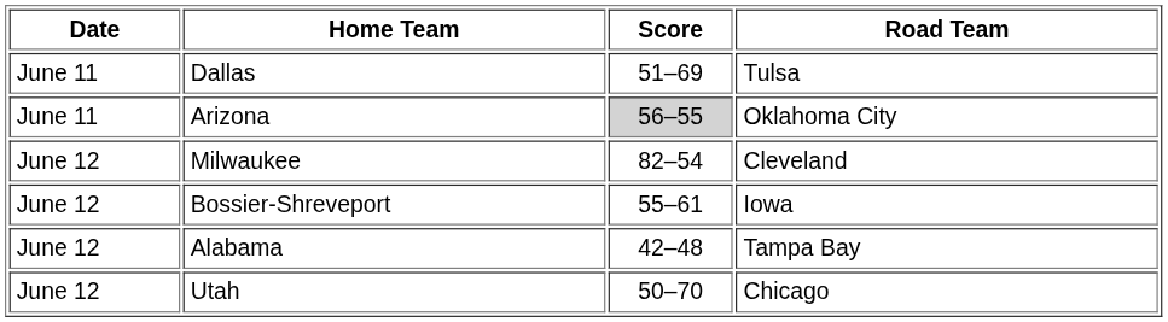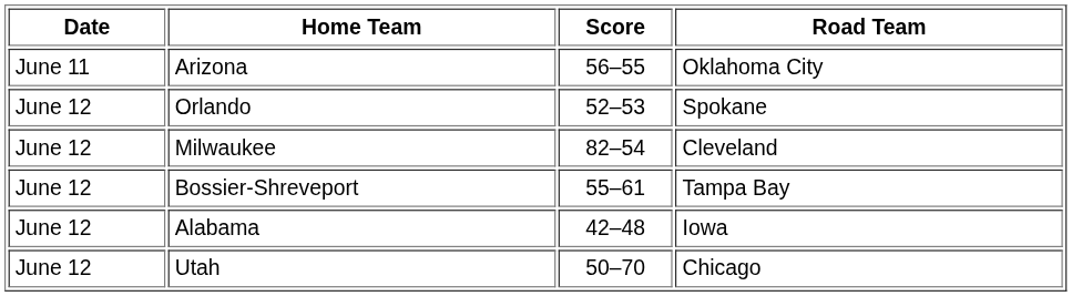- row: June 11 | Dallas | 51–69 | Tulsa
Arizona | Score: lightgrey background -> no background
+ row: June 12 | Orlando | 52–53 | Spokane
Bossier-Shreveport | Road Team: Iowa -> Tampa Bay
Alabama | Road Team: Tampa Bay -> Iowa
